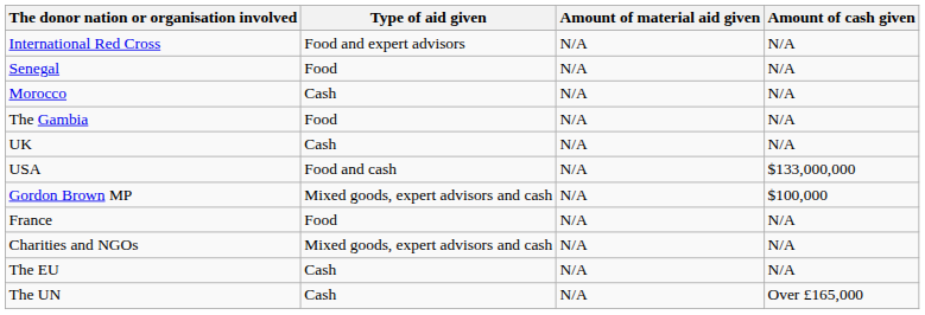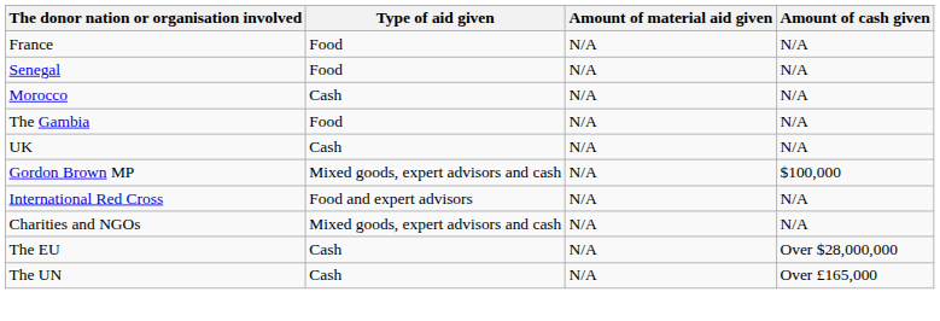rows swapped: France <-> International Red Cross
- row: USA | Food and cash | N/A | $133,000,000
The EU | Amount of cash given: N/A -> Over $28,000,000
